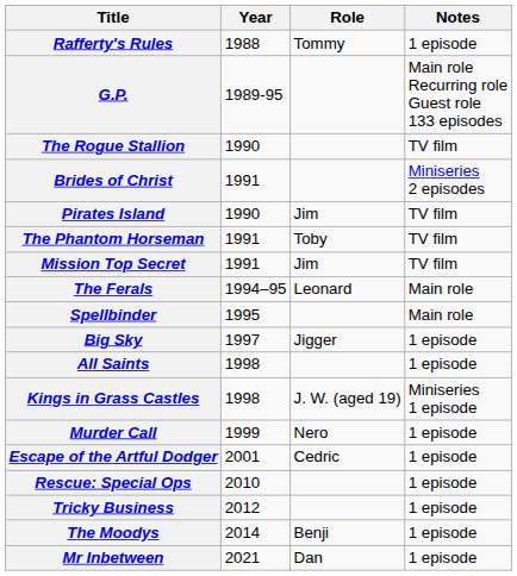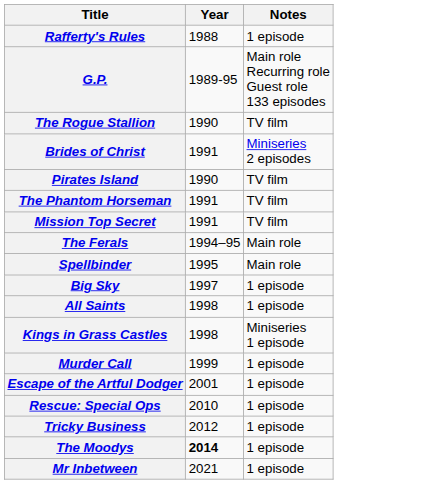- column: Role | Tommy | Jim | Toby | Jim | Leonard | Jigger | J. W. (aged 19) | Nero | Cedric | Benji | Dan
The Moodys | Year: normal -> bold
